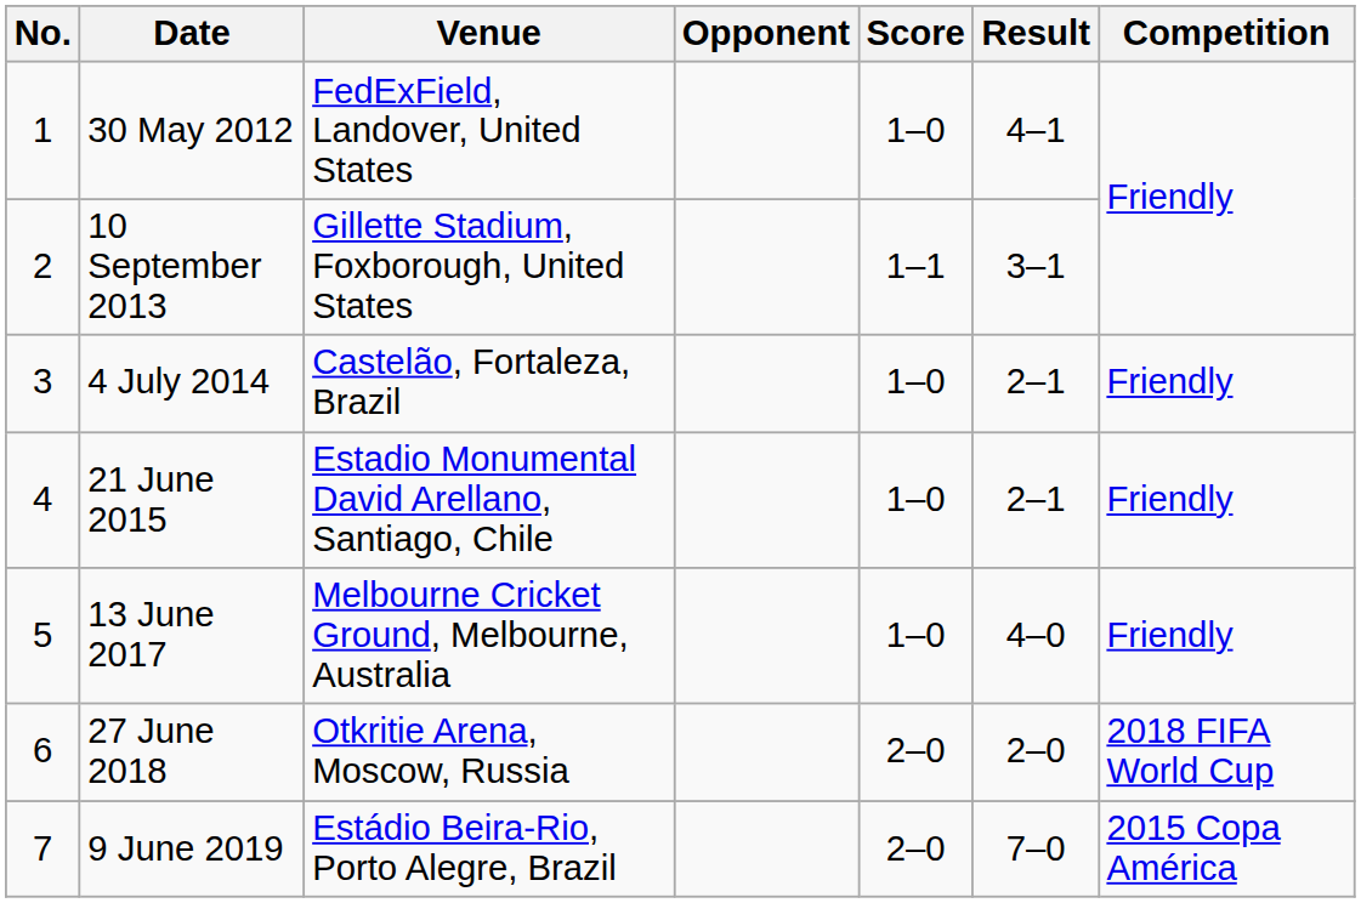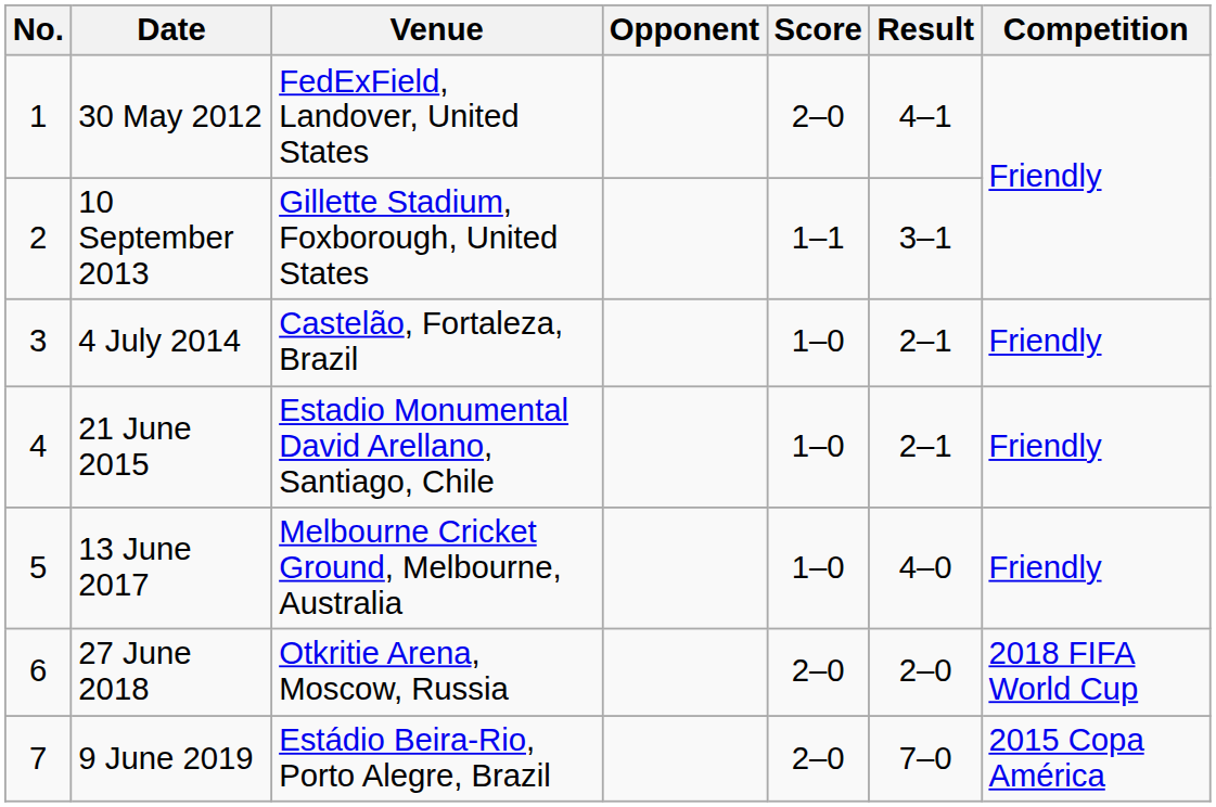30 May 2012 | Score: 1–0 -> 2–0
